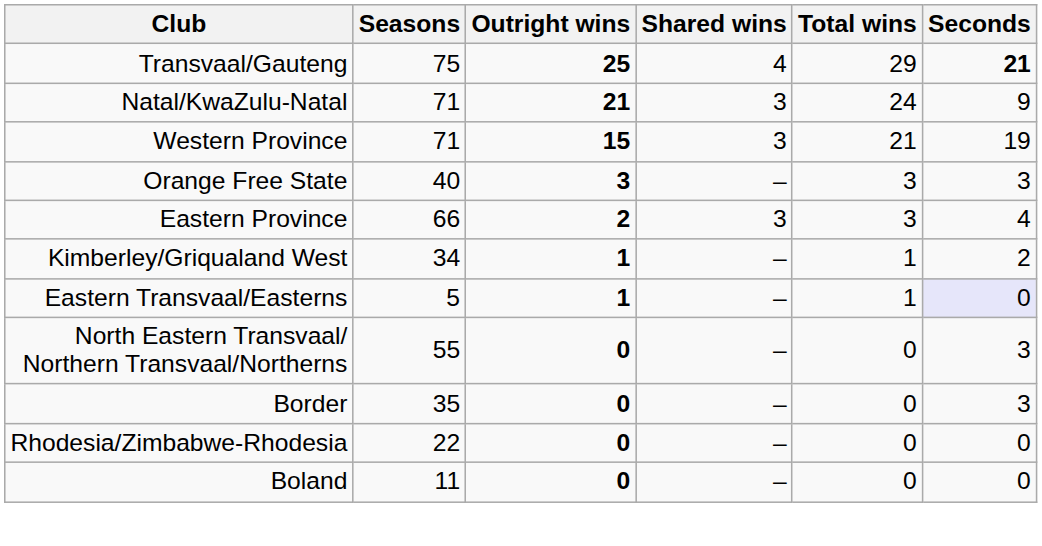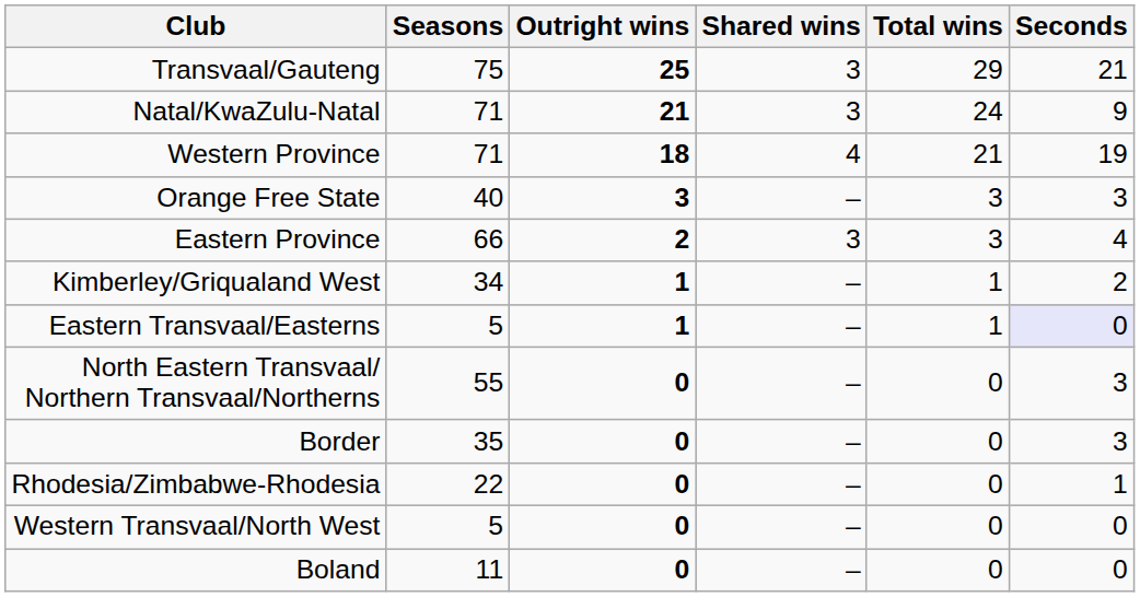Transvaal/Gauteng | Shared wins: 4 -> 3
Transvaal/Gauteng | Seconds: bold -> normal
Western Province | Outright wins: 15 -> 18
Western Province | Shared wins: 3 -> 4
Rhodesia/Zimbabwe-Rhodesia | Seconds: 0 -> 1
+ row: Western Transvaal/North West | 5 | 0 | – | 0 | 0
